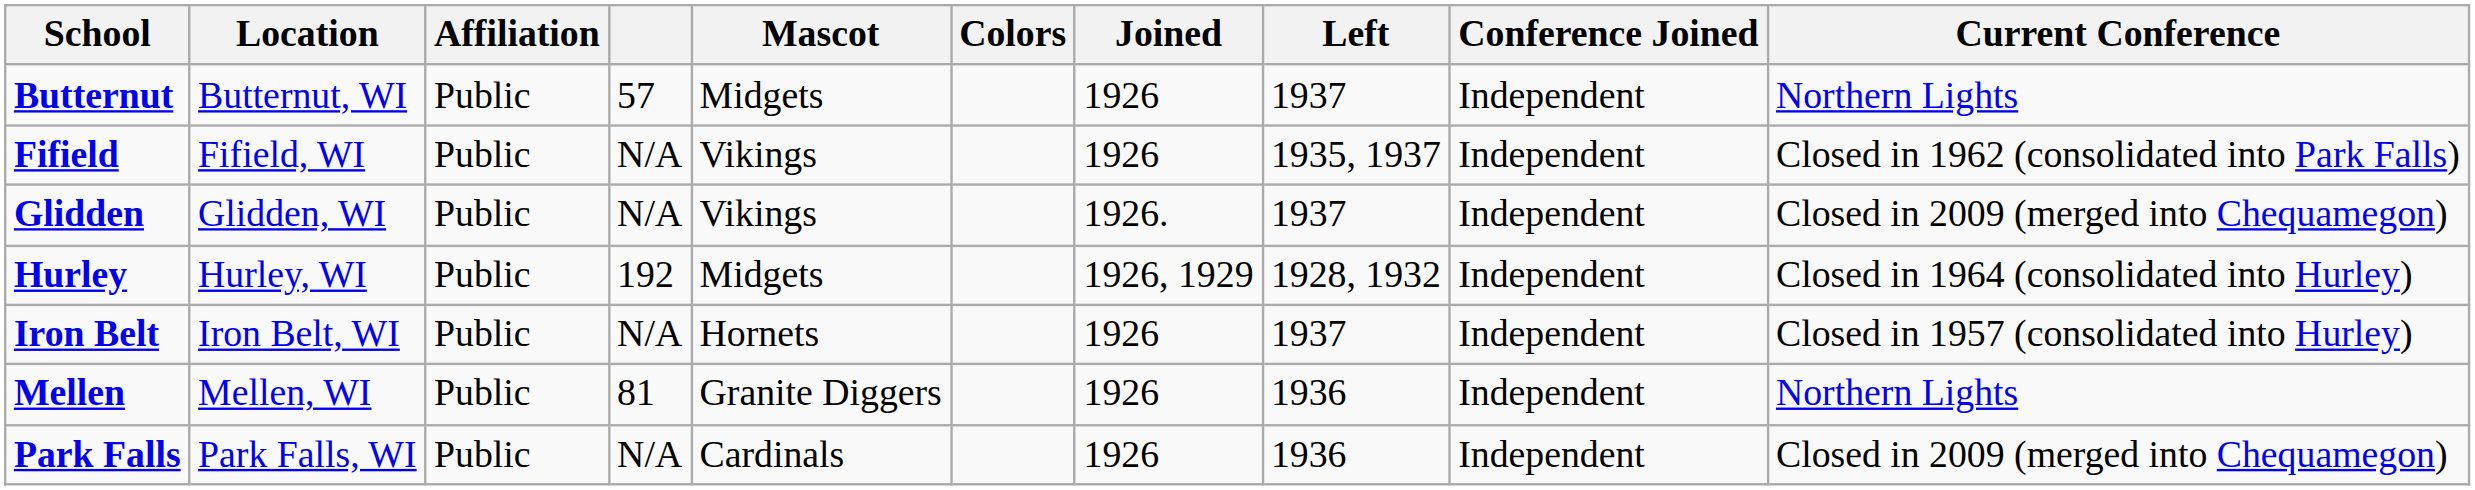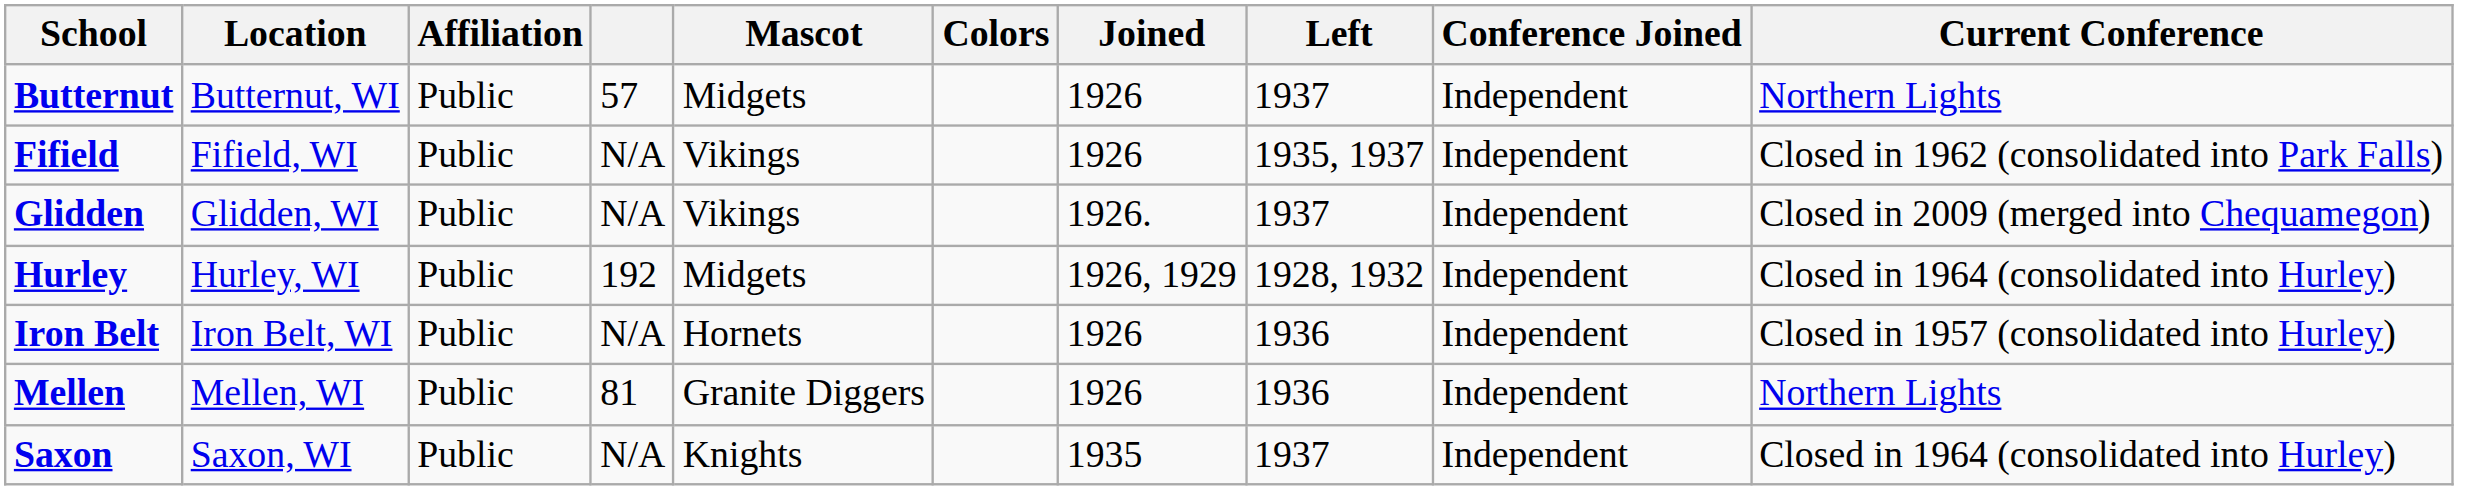Iron Belt | Left: 1937 -> 1936
- row: Park Falls | Park Falls, WI | Public | N/A | Cardinals | 1926 | 1936 | Independent | Closed in 2009 (merged into Chequamegon)
+ row: Saxon | Saxon, WI | Public | N/A | Knights | 1935 | 1937 | Independent | Closed in 1964 (consolidated into Hurley)
